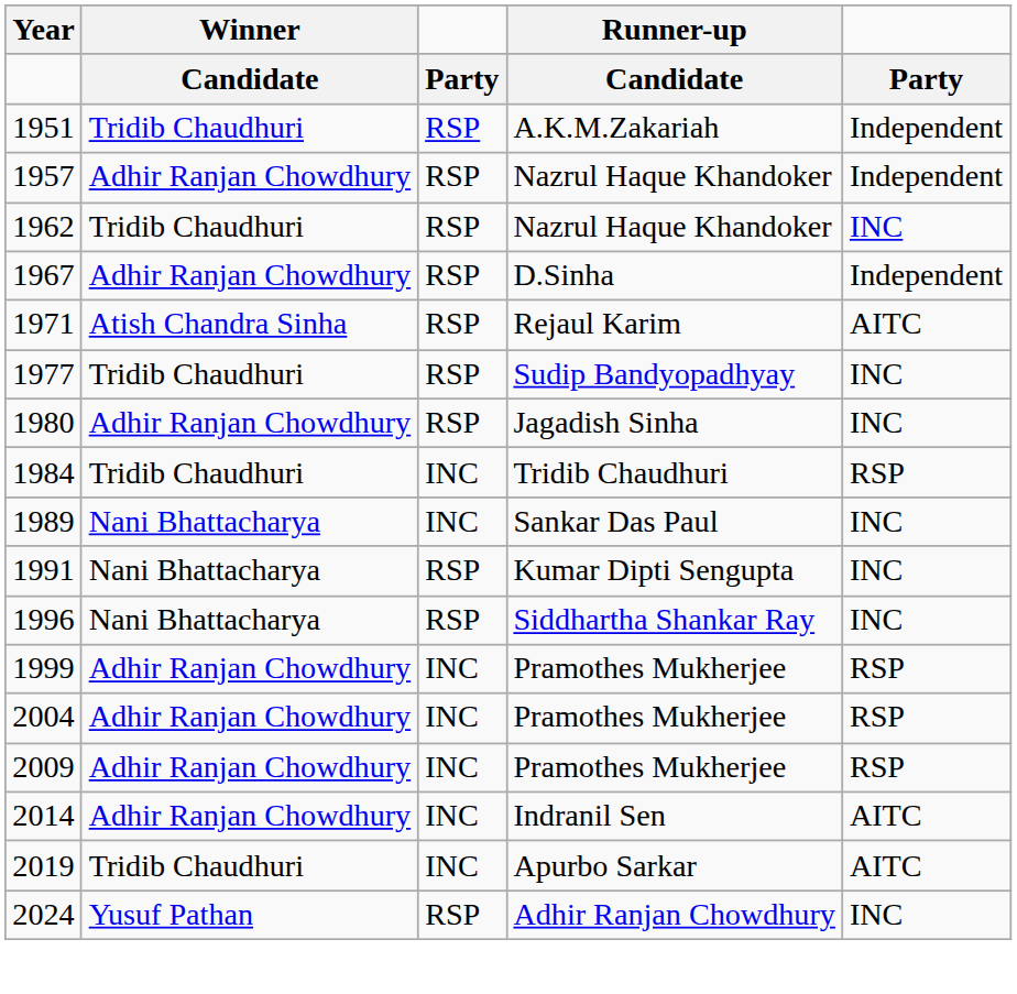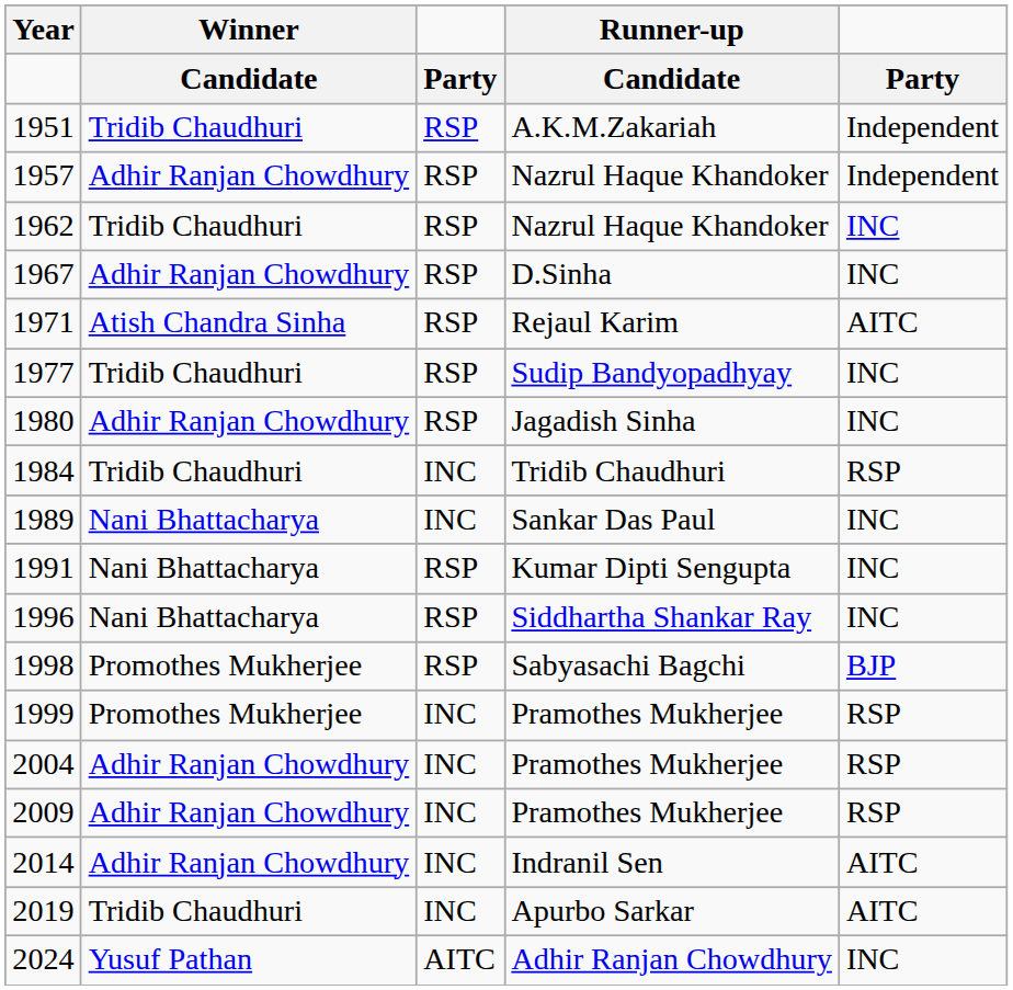1967 | column 5: Independent -> INC
+ row: 1998 | Promothes Mukherjee | RSP | Sabyasachi Bagchi | BJP
1999 | Winner: Adhir Ranjan Chowdhury -> Promothes Mukherjee
2024 | column 3: RSP -> AITC
